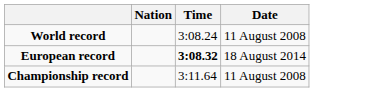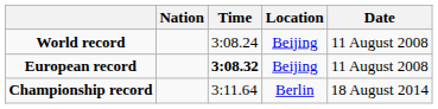+ column: Location | Beijing | Beijing | Berlin
European record | Date: 18 August 2014 -> 11 August 2008
Championship record | Date: 11 August 2008 -> 18 August 2014
